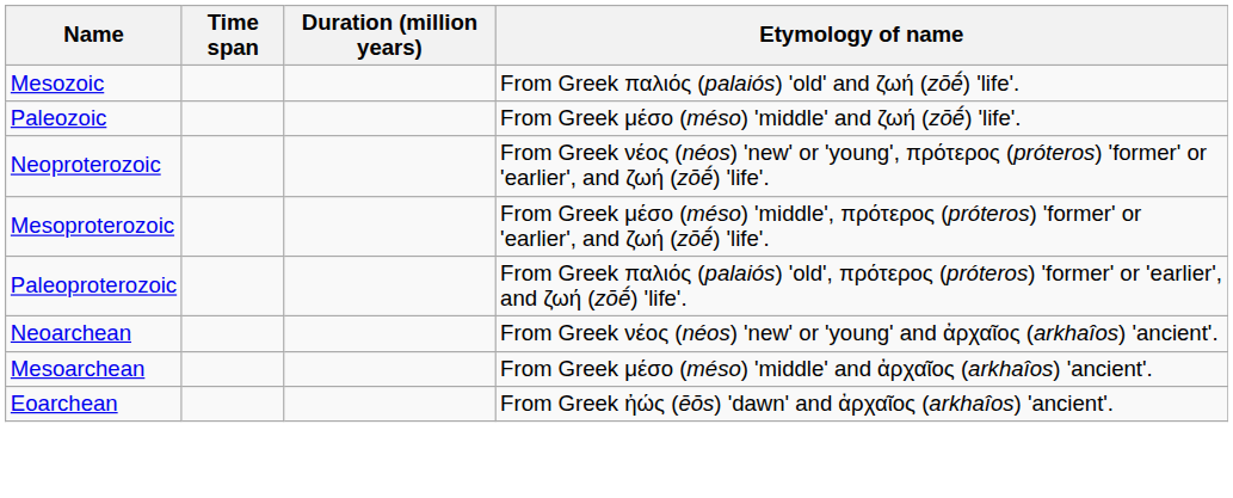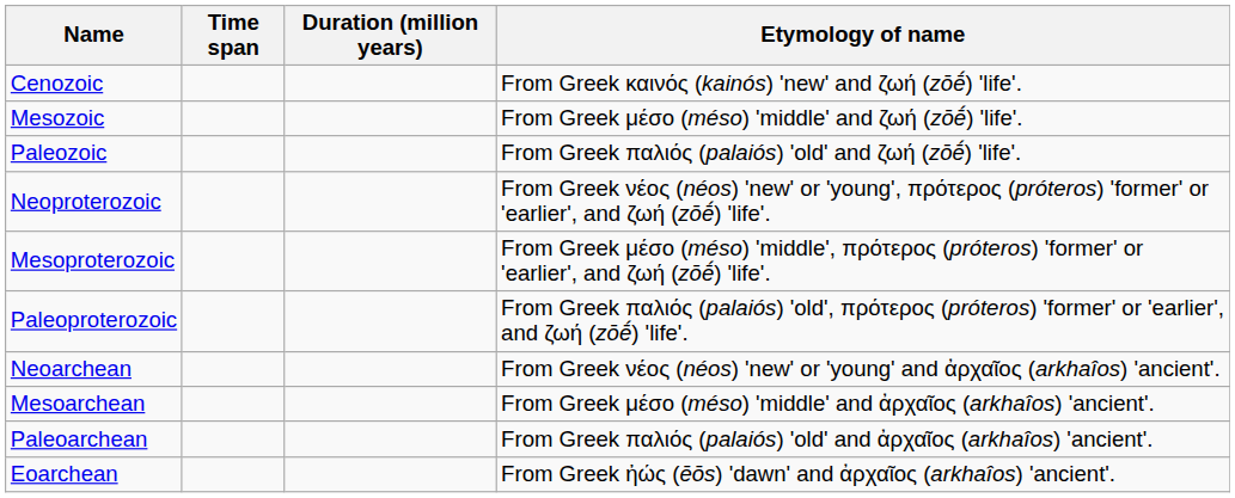+ row: Cenozoic | From Greek καινός (kainós) 'new' and ζωή (zōḗ) 'life'.
Mesozoic | Etymology of name: From Greek παλιός (palaiós) 'old' and ζωή (zōḗ) 'life'. -> From Greek μέσο (méso) 'middle' and ζωή (zōḗ) 'life'.
Paleozoic | Etymology of name: From Greek μέσο (méso) 'middle' and ζωή (zōḗ) 'life'. -> From Greek παλιός (palaiós) 'old' and ζωή (zōḗ) 'life'.
+ row: Paleoarchean | From Greek παλιός (palaiós) 'old' and ἀρχαῖος (arkhaîos) 'ancient'.
